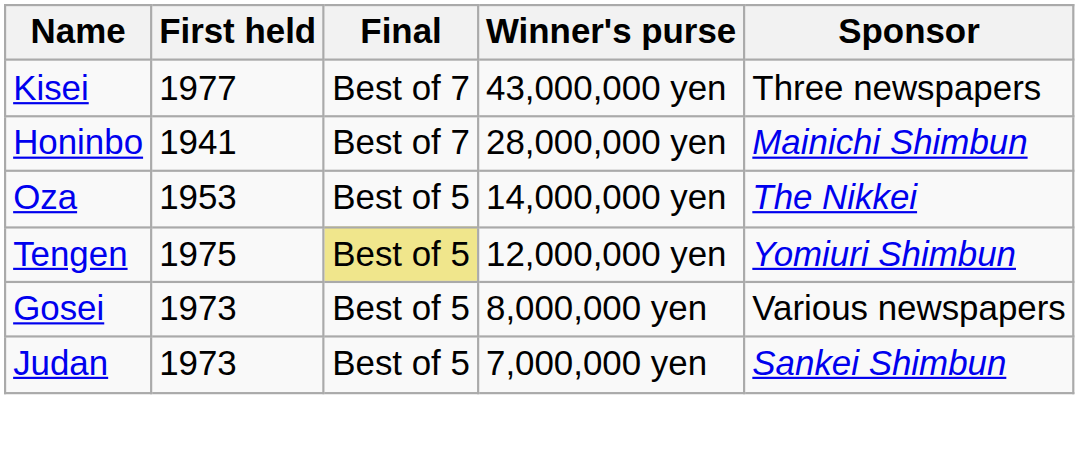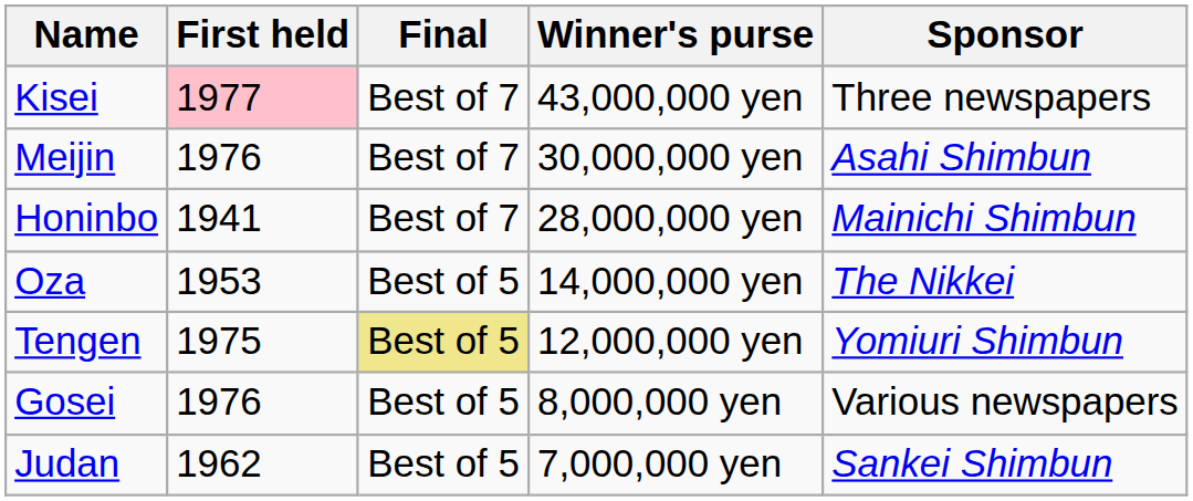Kisei | First held: no background -> pink background
+ row: Meijin | 1976 | Best of 7 | 30,000,000 yen | Asahi Shimbun
Gosei | First held: 1973 -> 1976
Judan | First held: 1973 -> 1962
